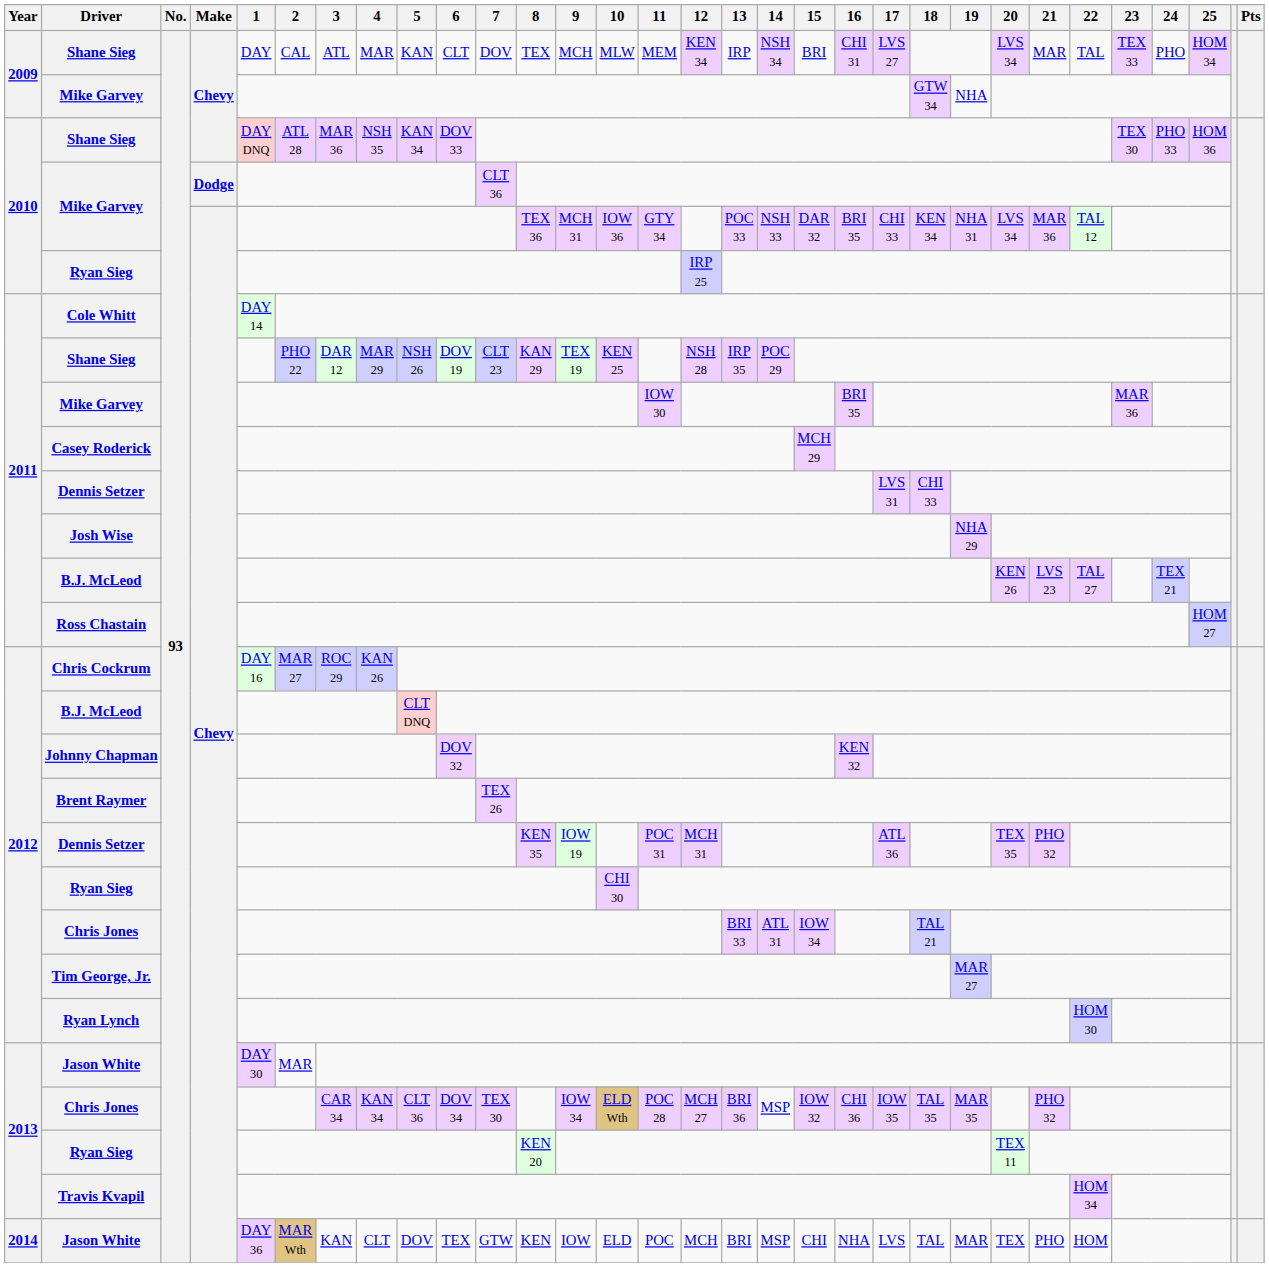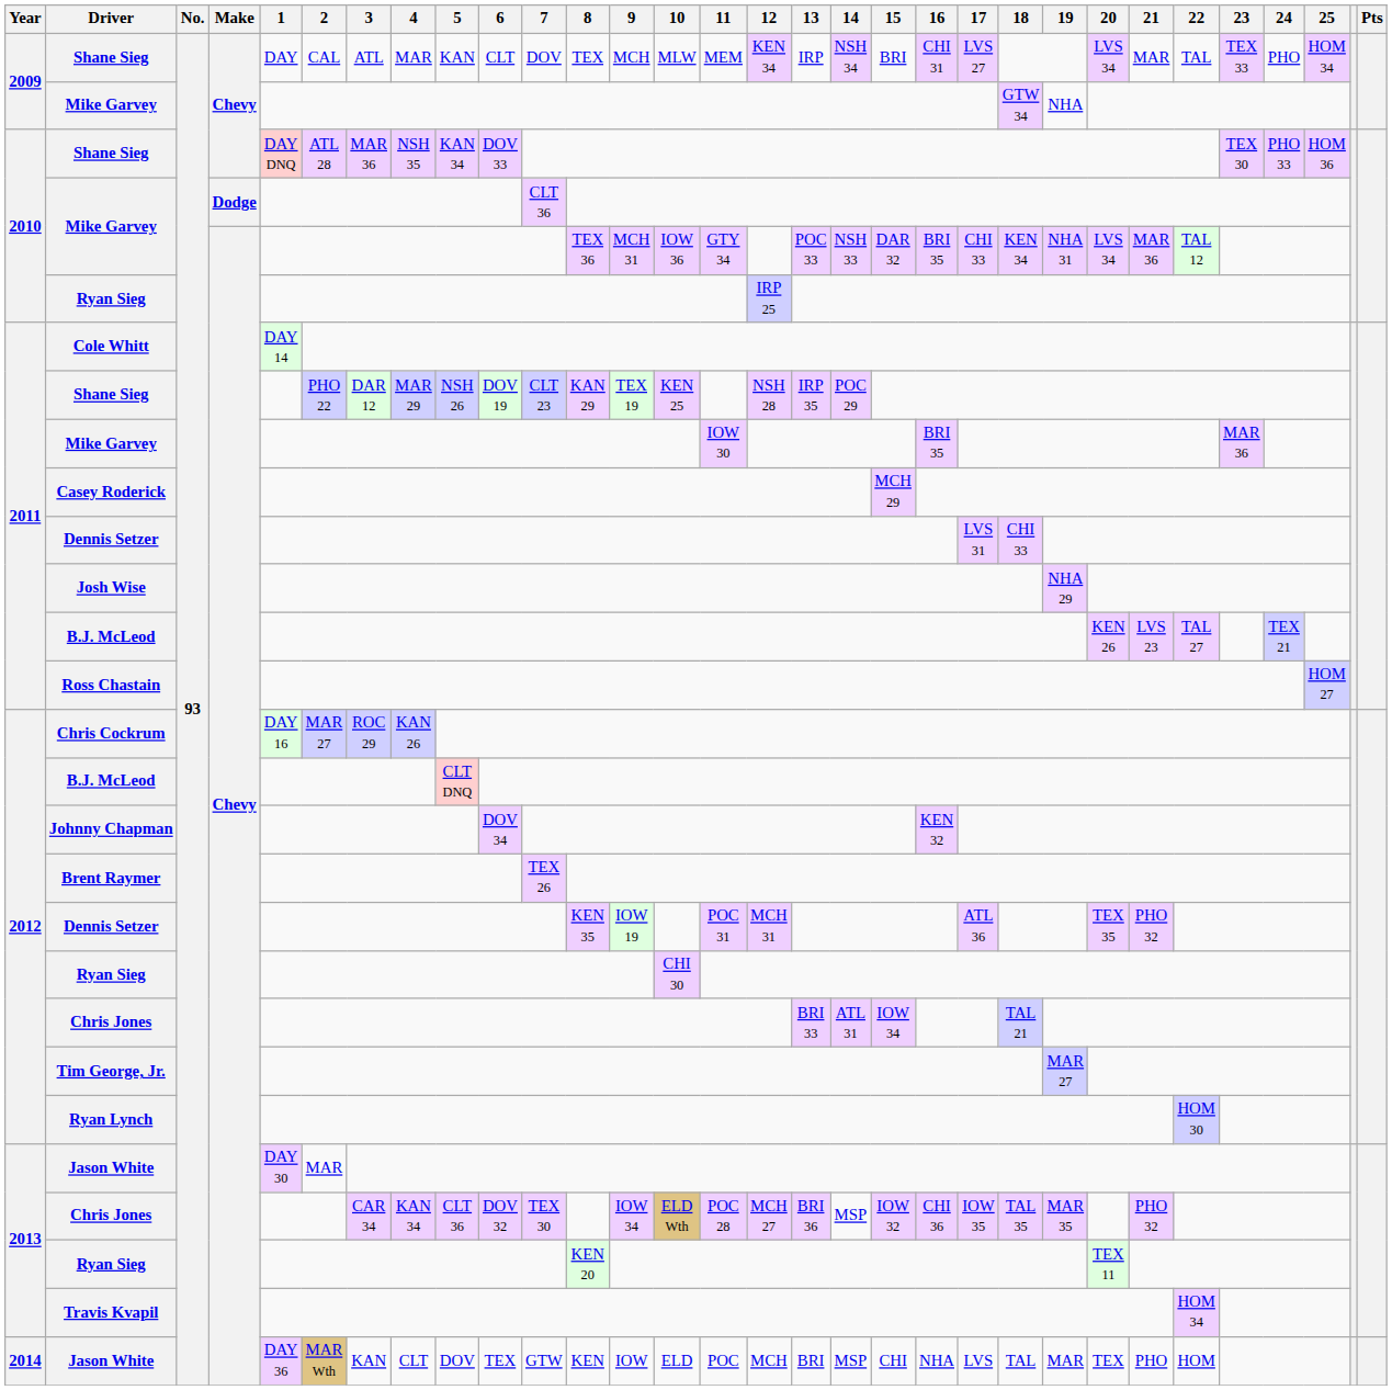Johnny Chapman | 6: DOV 32 -> DOV 34
2013 / Chris Jones | 6: DOV 34 -> DOV 32
